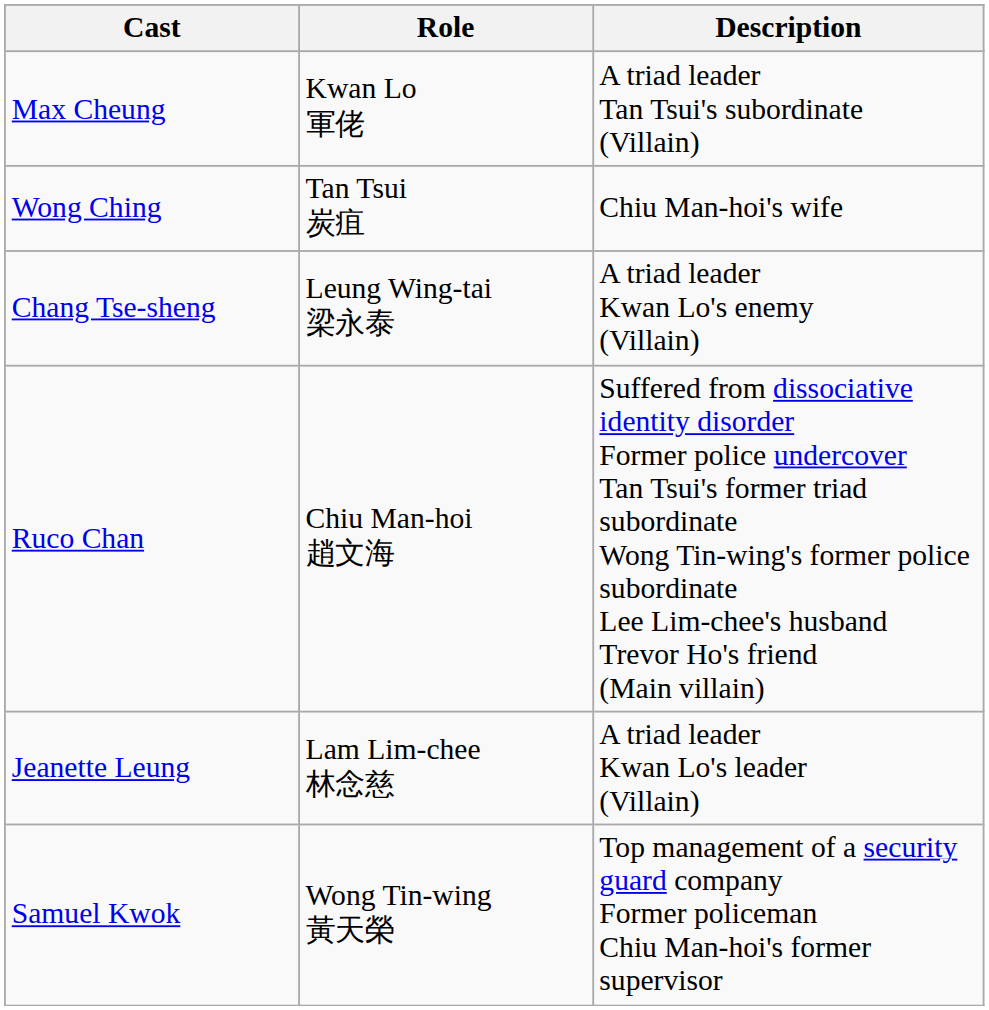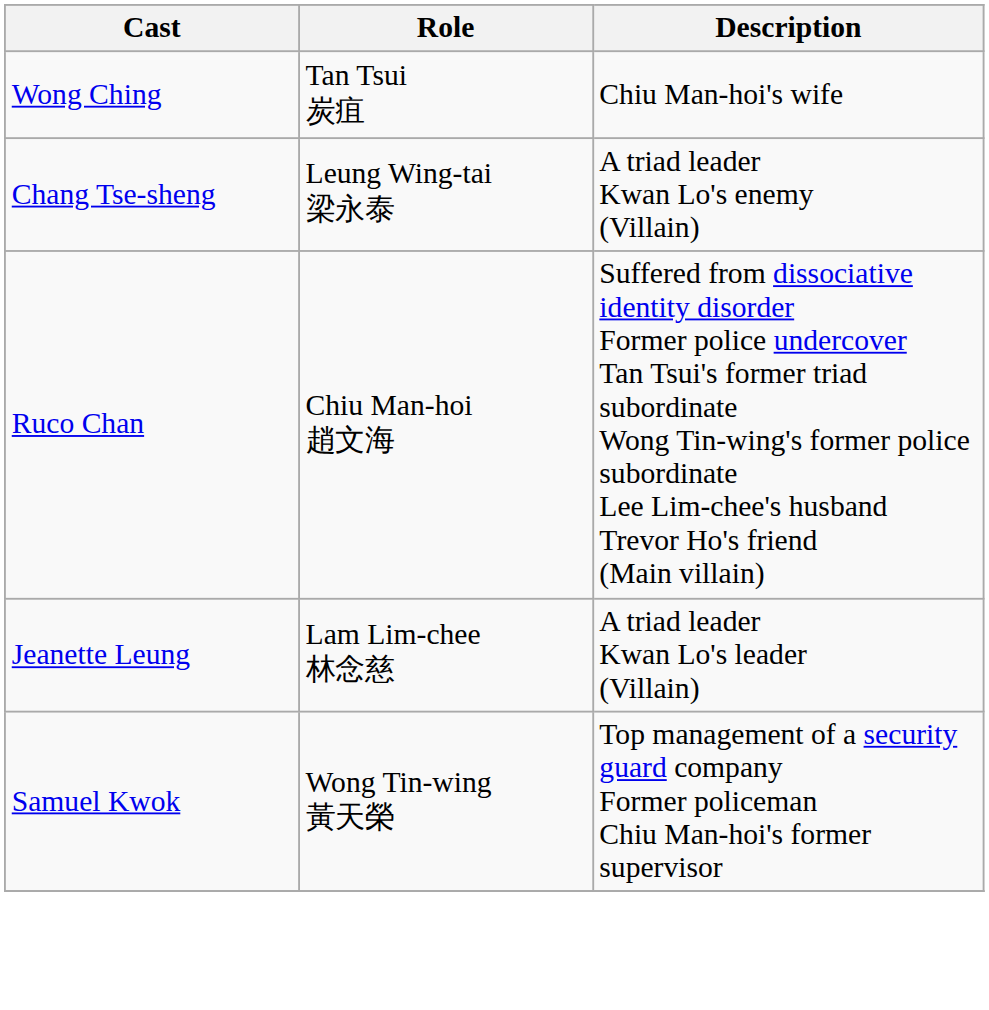- row: Max Cheung | Kwan Lo 軍佬 | A triad leader Tan Tsui's subordinate (Villain)
